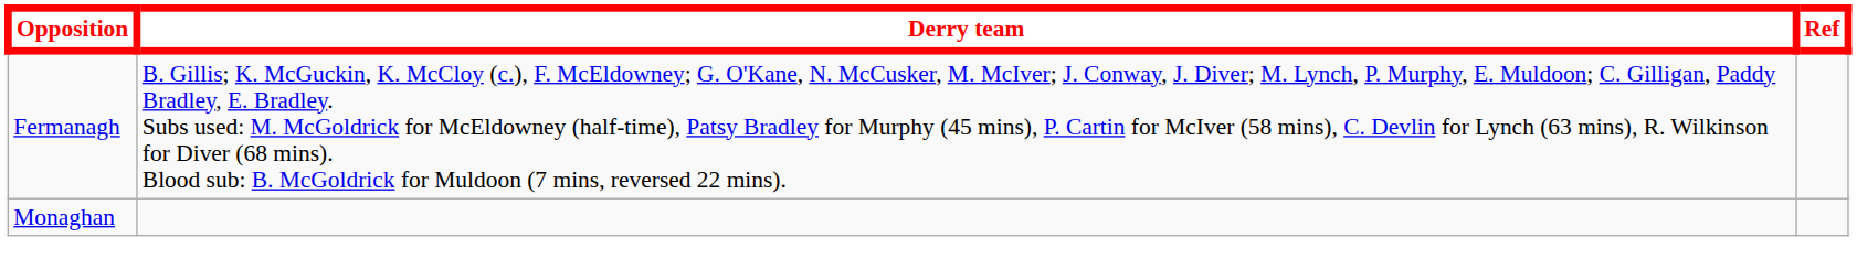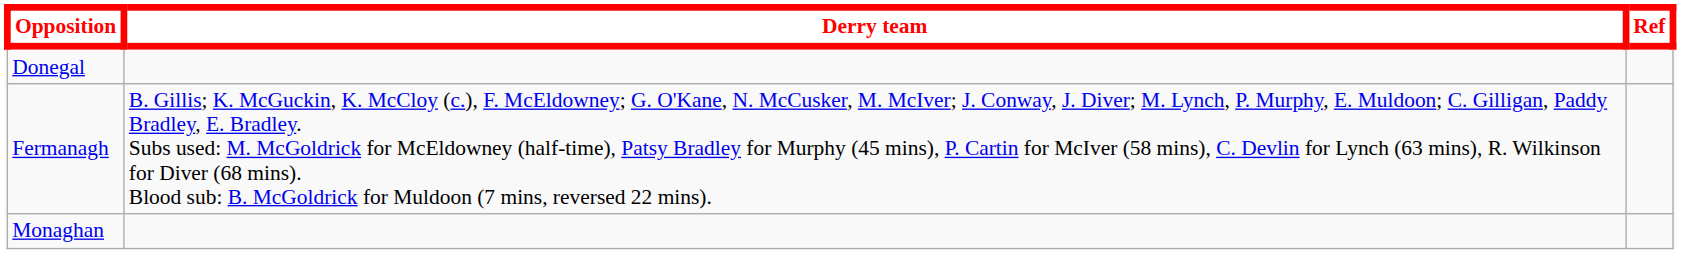+ row: Donegal
